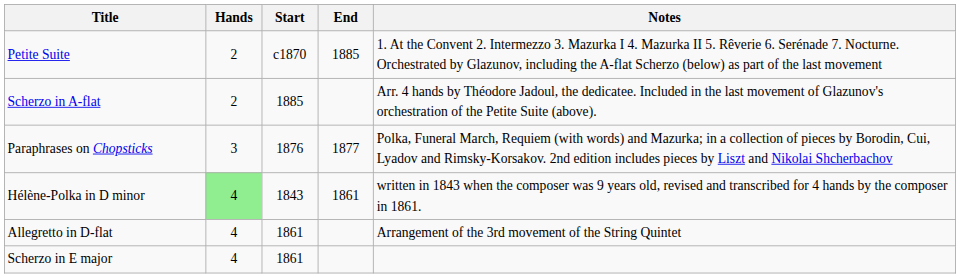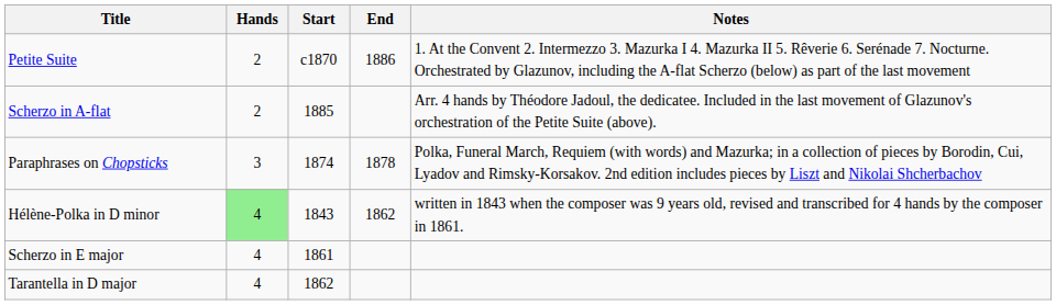Petite Suite | End: 1885 -> 1886
Paraphrases on Chopsticks | Start: 1876 -> 1874
Paraphrases on Chopsticks | End: 1877 -> 1878
Hélène-Polka in D minor | End: 1861 -> 1862
- row: Allegretto in D-flat | 4 | 1861 | Arrangement of the 3rd movement of the String Quintet
+ row: Tarantella in D major | 4 | 1862
